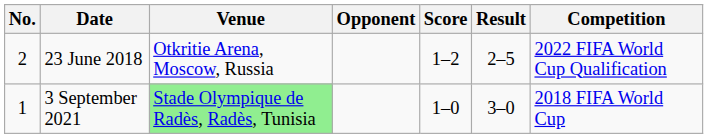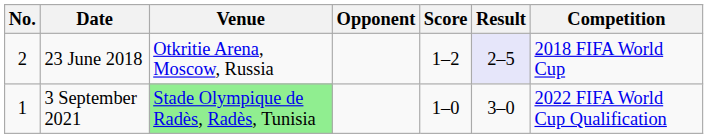23 June 2018 | Result: no background -> lavender background
23 June 2018 | Competition: 2022 FIFA World Cup Qualification -> 2018 FIFA World Cup
3 September 2021 | Competition: 2018 FIFA World Cup -> 2022 FIFA World Cup Qualification
